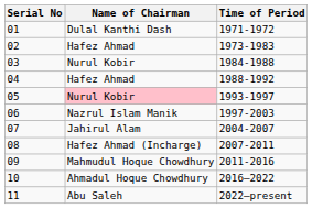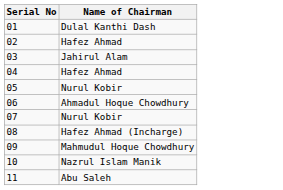- column: Time of Period | 1971-1972 | 1973-1983 | 1984-1988 | 1988-1992 | 1993-1997 | 1997-2003 | 2004-2007 | 2007-2011 | 2011-2016 | 2016–2022 | 2022–present
03 | Name of Chairman: Nurul Kobir -> Jahirul Alam
05 | Name of Chairman: pink background -> no background
06 | Name of Chairman: Nazrul Islam Manik -> Ahmadul Hoque Chowdhury
07 | Name of Chairman: Jahirul Alam -> Nurul Kobir
10 | Name of Chairman: Ahmadul Hoque Chowdhury -> Nazrul Islam Manik
